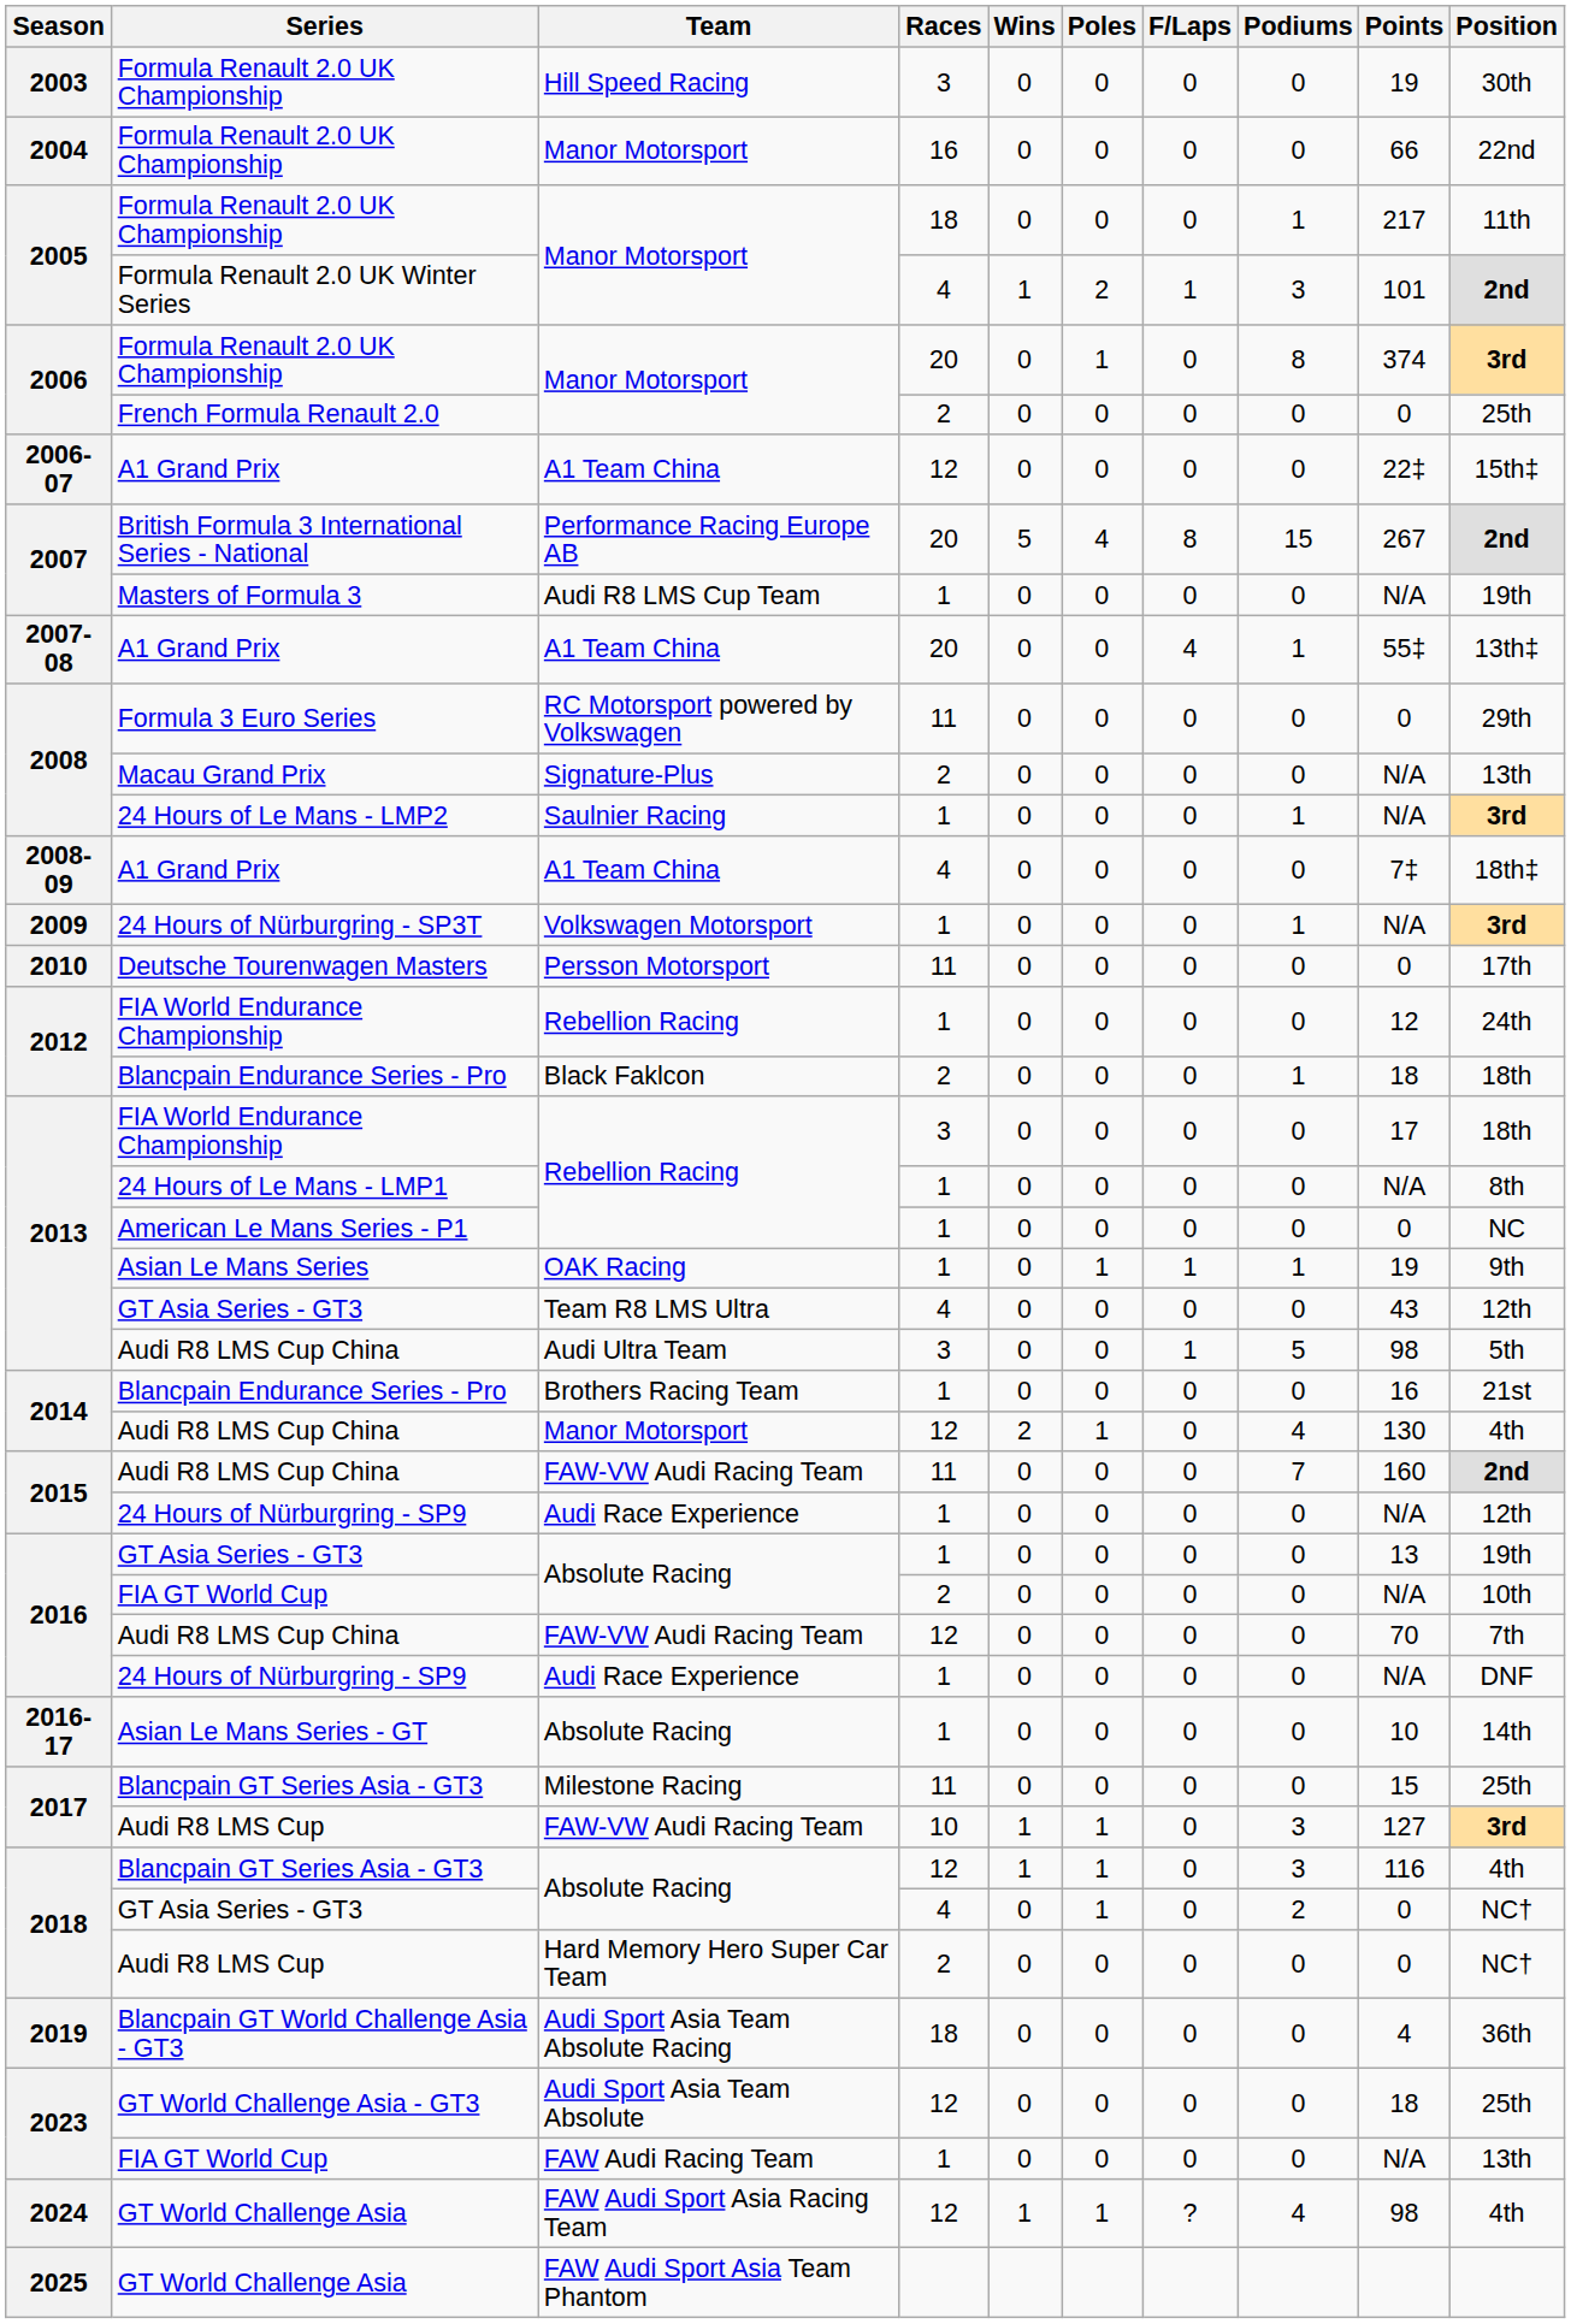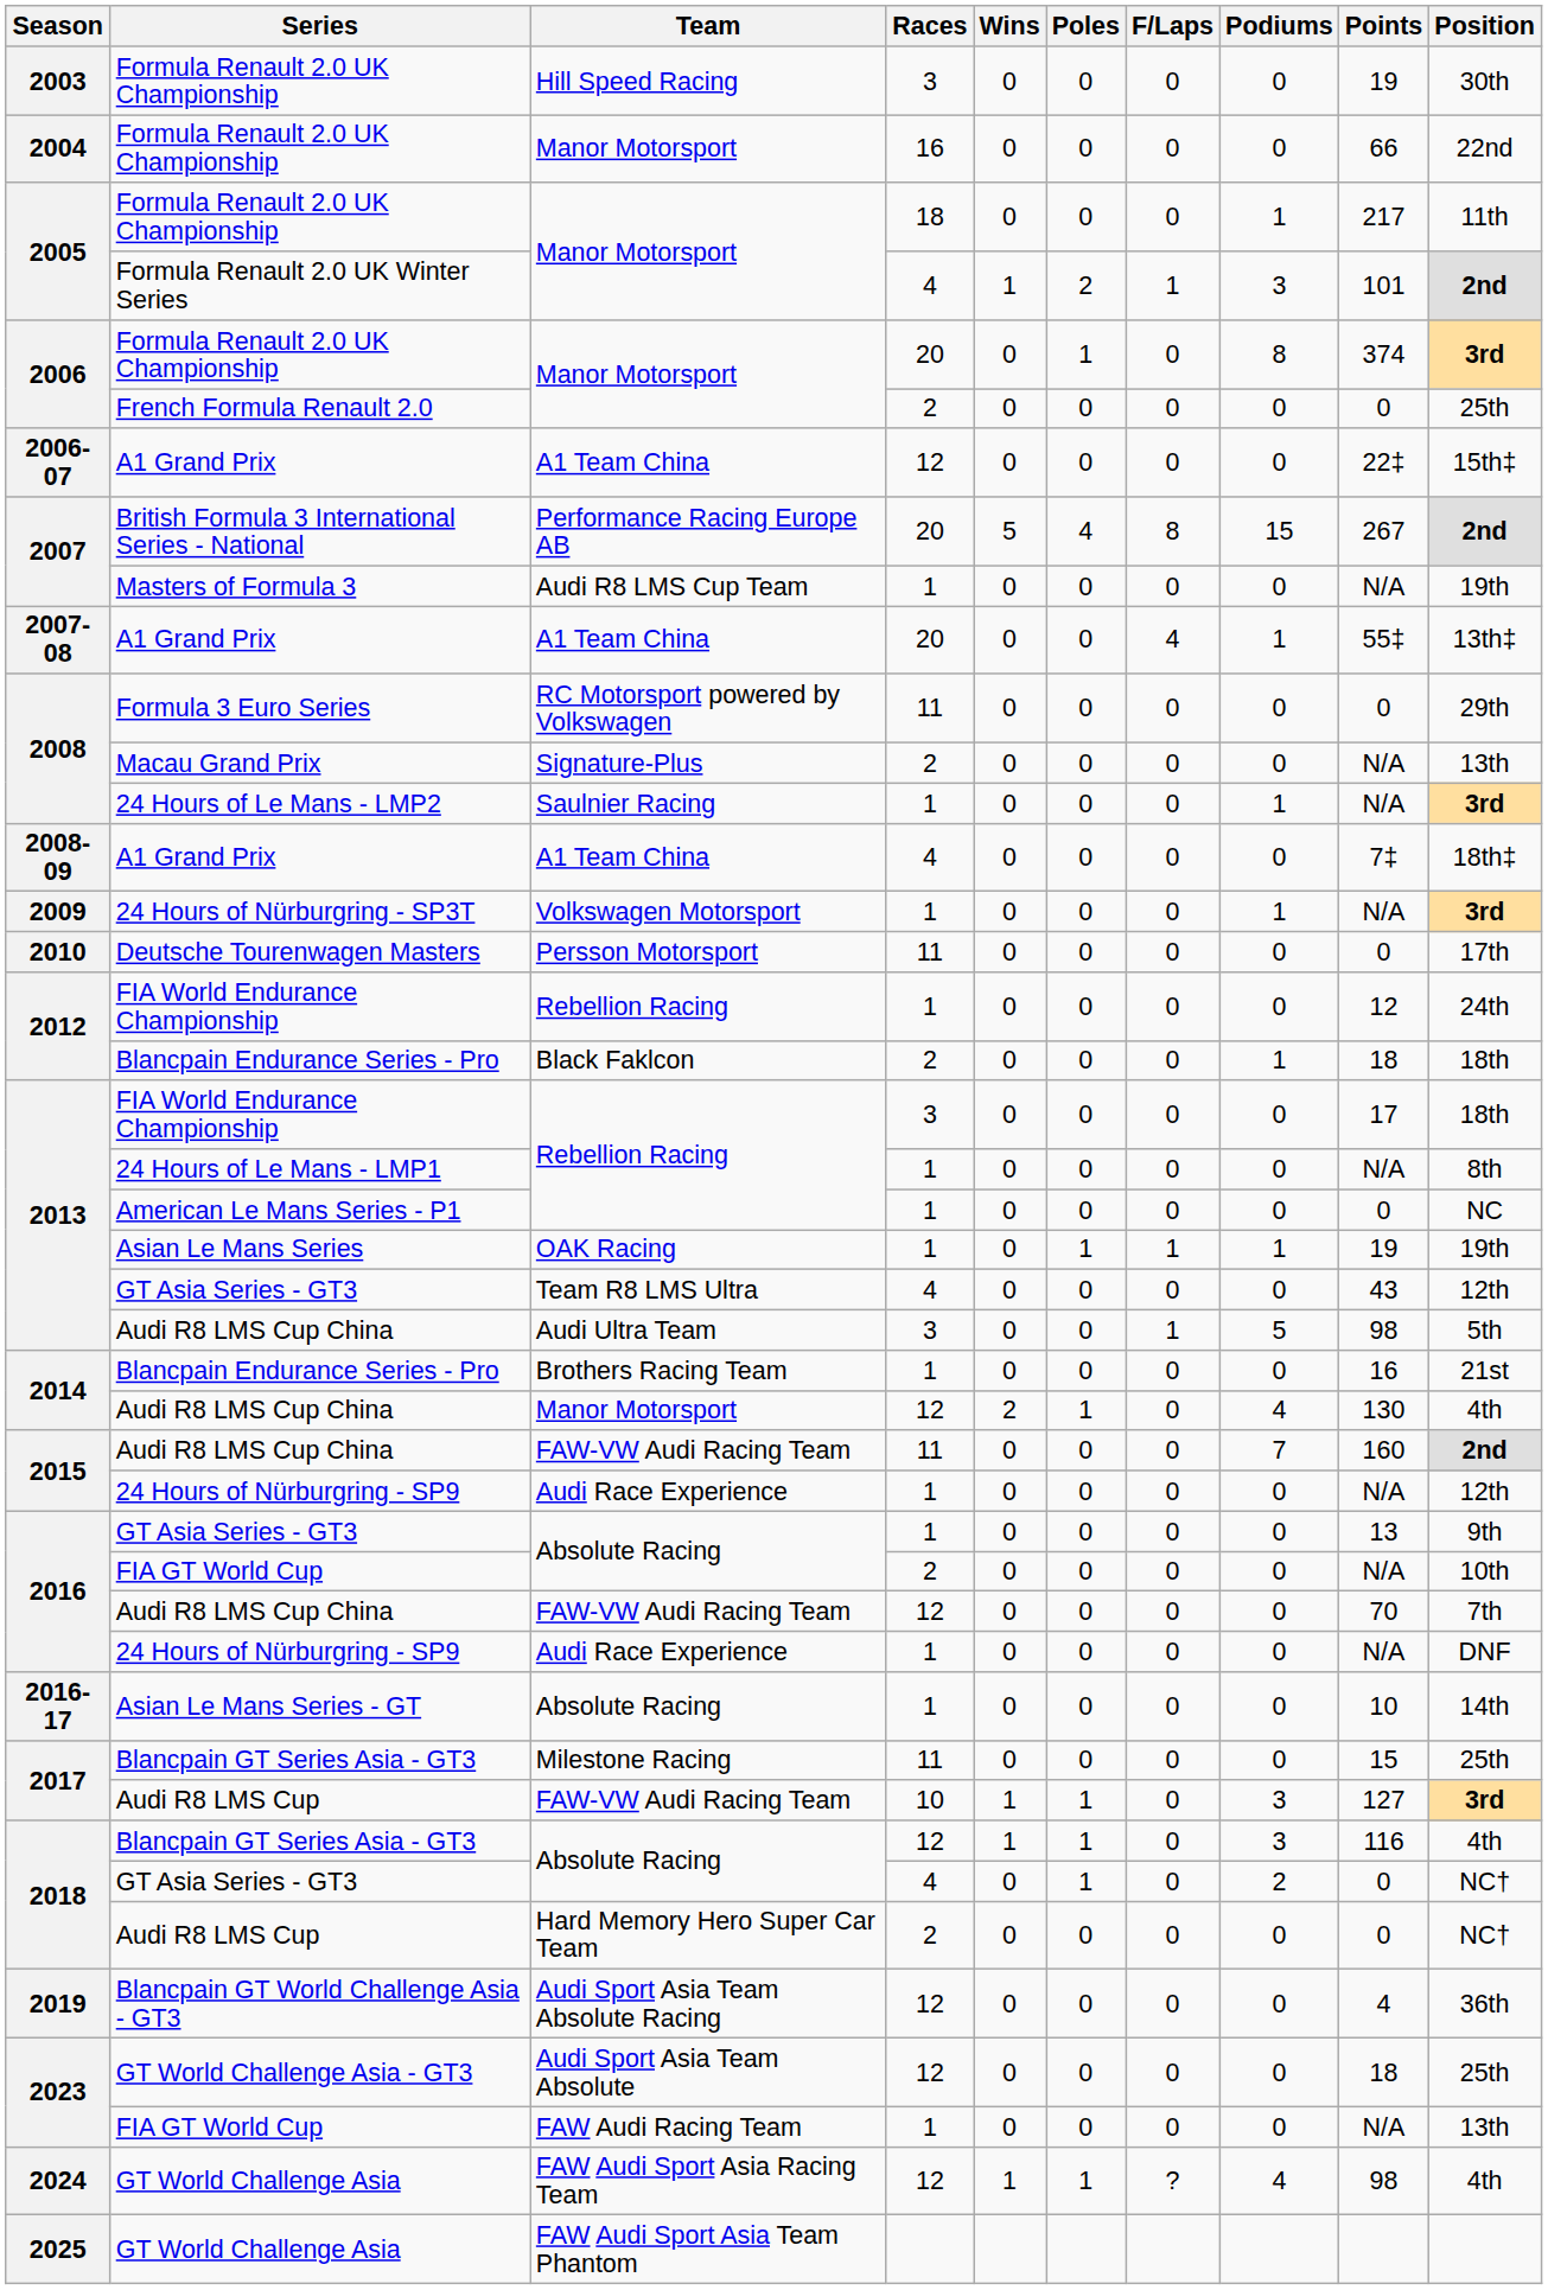Asian Le Mans Series | Position: 9th -> 19th
2016 / GT Asia Series - GT3 | Position: 19th -> 9th
Blancpain GT World Challenge Asia - GT3 | Races: 18 -> 12
